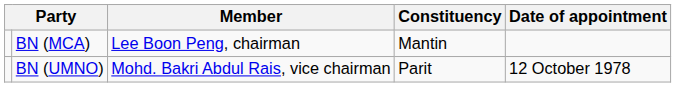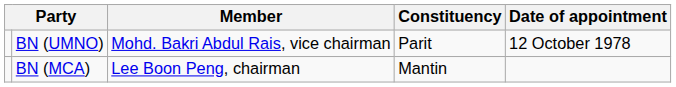rows swapped: BN (MCA) <-> BN (UMNO)
